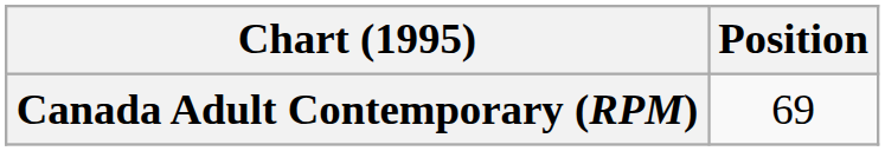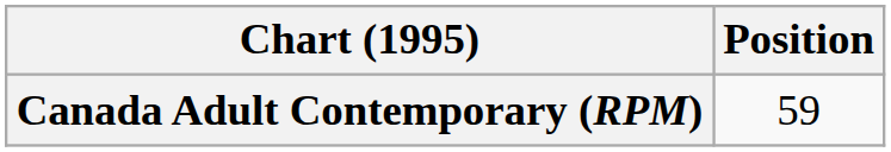Canada Adult Contemporary (RPM) | Position: 69 -> 59
